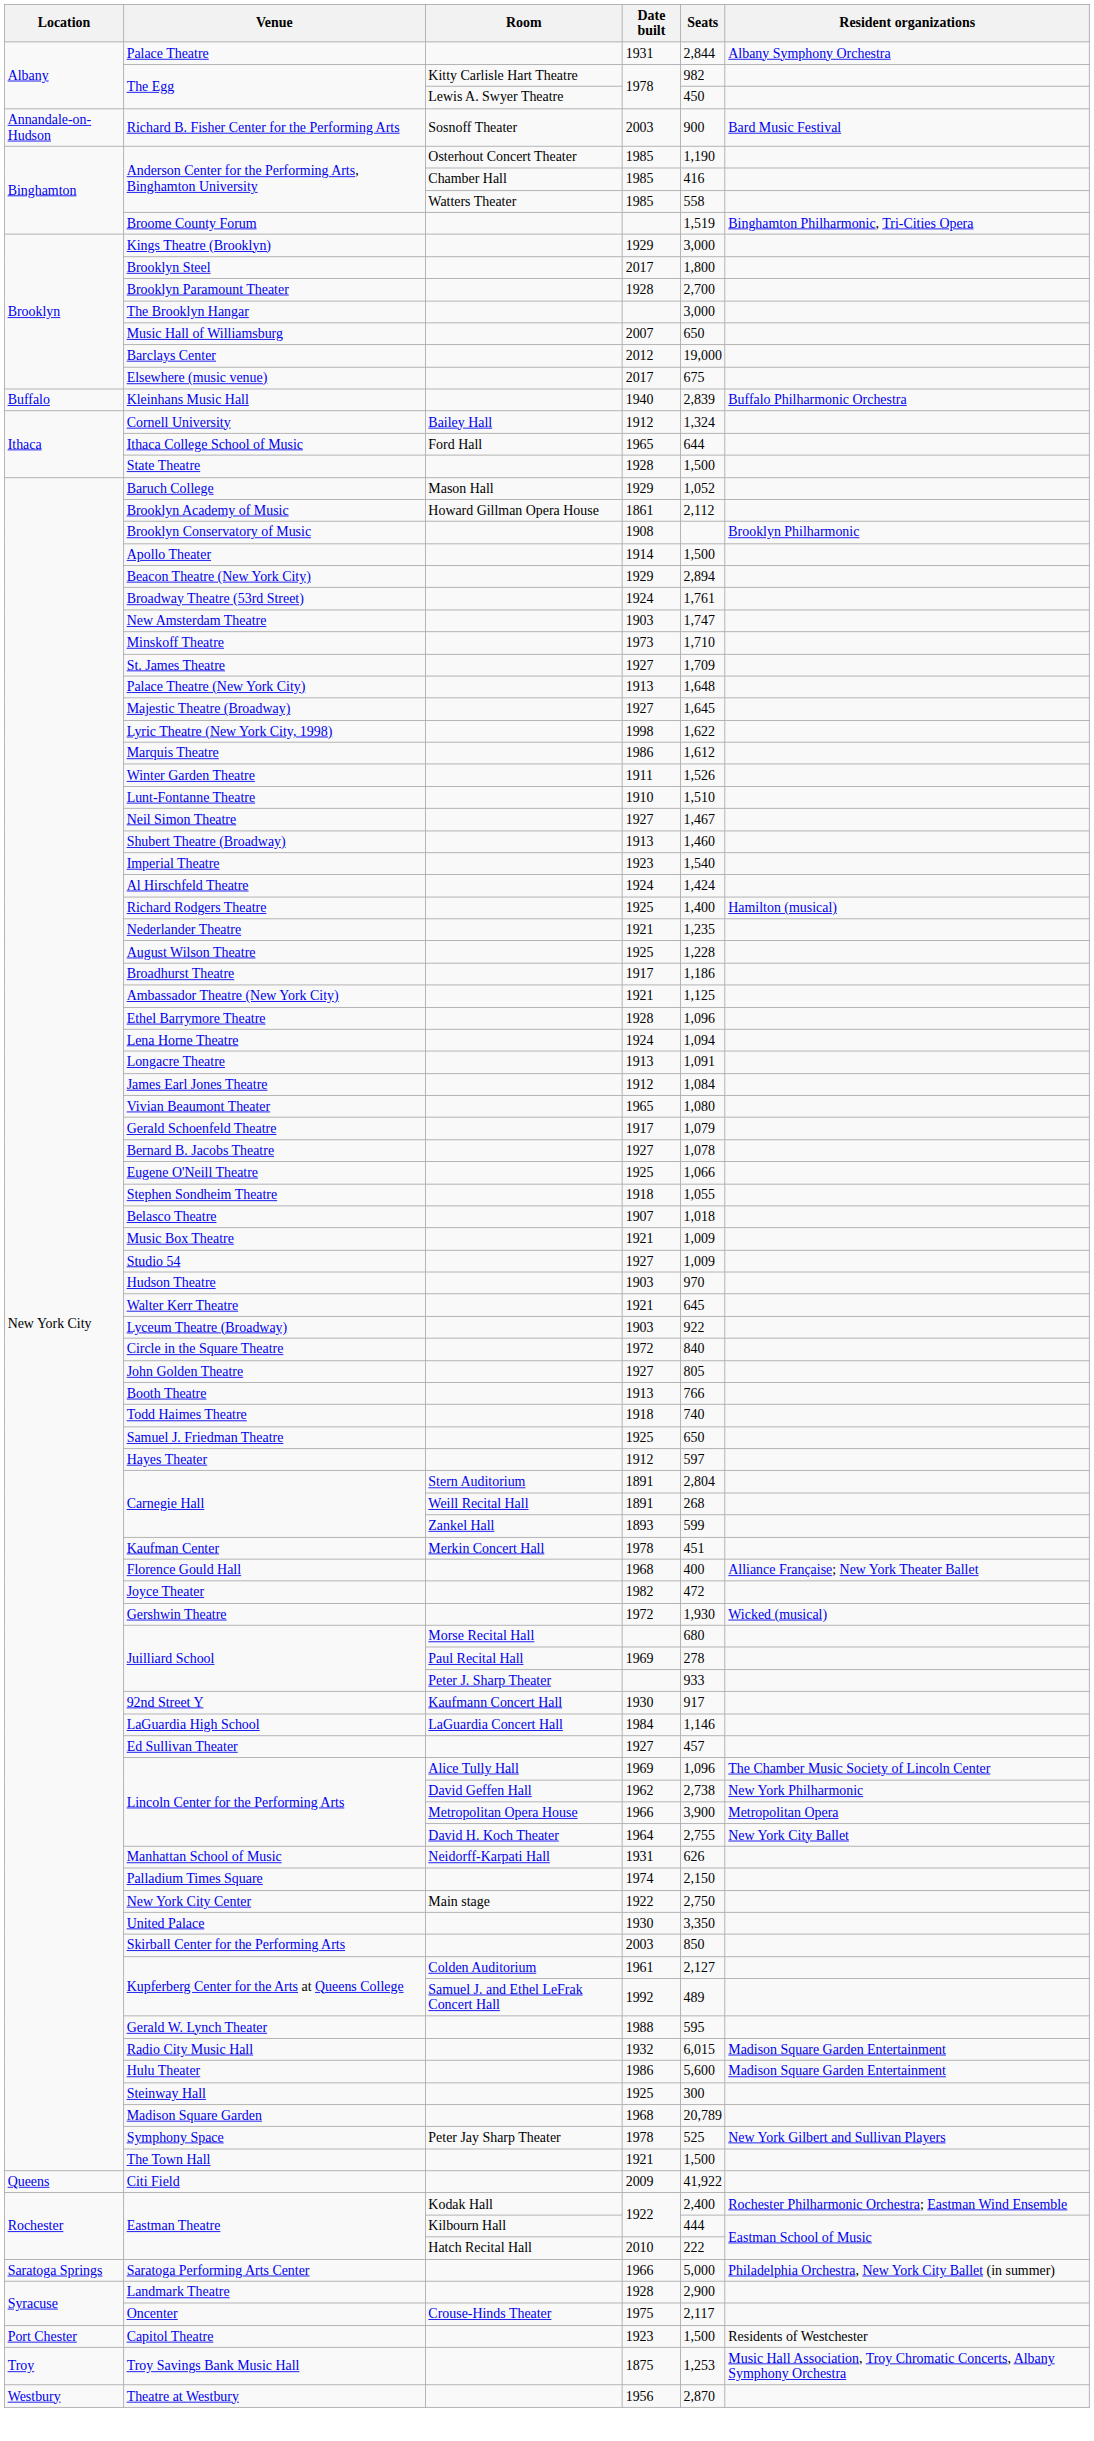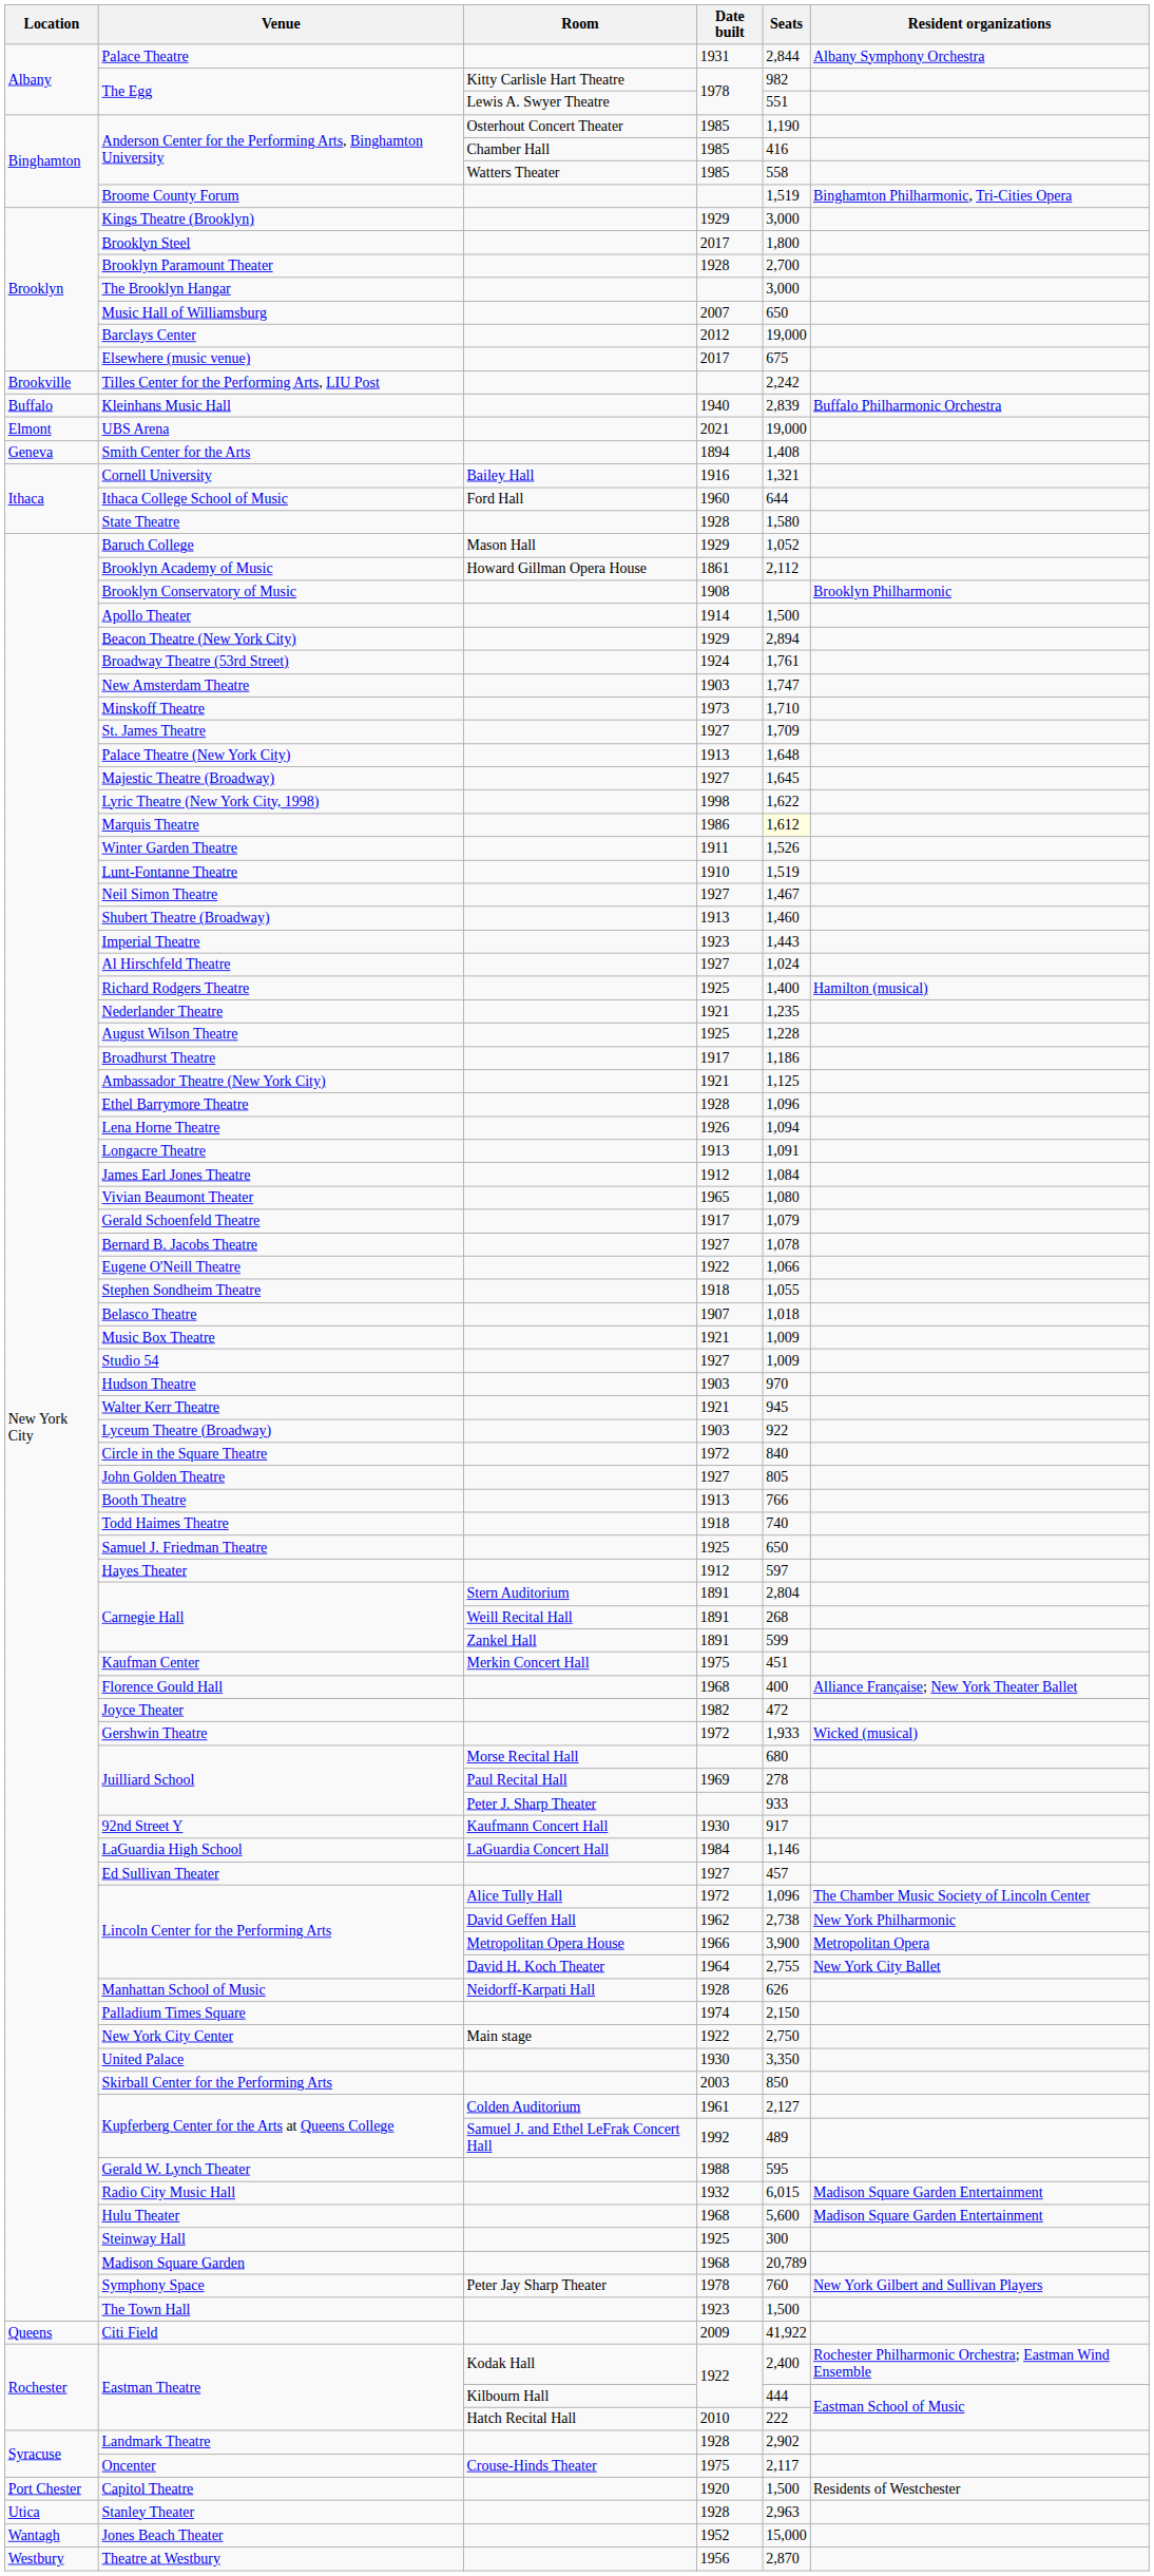The Egg / Lewis A. Swyer Theatre | Seats: 450 -> 551
- row: Annandale-on-Hudson | Richard B. Fisher Center for the Performing Arts | Sosnoff Theater | 2003 | 900 | Bard Music Festival
+ row: Brookville | Tilles Center for the Performing Arts, LIU Post | 2,242
+ row: Elmont | UBS Arena | 2021 | 19,000
+ row: Geneva | Smith Center for the Arts | 1894 | 1,408
Cornell University | Date built: 1912 -> 1916
Cornell University | Seats: 1,324 -> 1,321
Ithaca College School of Music | Date built: 1965 -> 1960
State Theatre | Seats: 1,500 -> 1,580
Marquis Theatre | Seats: no background -> lightyellow background
Lunt-Fontanne Theatre | Seats: 1,510 -> 1,519
Imperial Theatre | Seats: 1,540 -> 1,443
Al Hirschfeld Theatre | Date built: 1924 -> 1927
Al Hirschfeld Theatre | Seats: 1,424 -> 1,024
Lena Horne Theatre | Date built: 1924 -> 1926
Eugene O'Neill Theatre | Date built: 1925 -> 1922
Walter Kerr Theatre | Seats: 645 -> 945
Carnegie Hall / Zankel Hall | Date built: 1893 -> 1891
Kaufman Center | Date built: 1978 -> 1975
Gershwin Theatre | Seats: 1,930 -> 1,933
Lincoln Center for the Performing Arts / Alice Tully Hall | Date built: 1969 -> 1972
Manhattan School of Music | Date built: 1931 -> 1928
Hulu Theater | Date built: 1986 -> 1968
Symphony Space | Seats: 525 -> 760
The Town Hall | Date built: 1921 -> 1923
- row: Saratoga Springs | Saratoga Performing Arts Center | 1966 | 5,000 | Philadelphia Orchestra, New York City Ballet (in summer)
Landmark Theatre | Seats: 2,900 -> 2,902
Capitol Theatre | Date built: 1923 -> 1920
- row: Troy | Troy Savings Bank Music Hall | 1875 | 1,253 | Music Hall Association, Troy Chromatic Concerts, Albany Symphony Orchestra
+ row: Utica | Stanley Theater | 1928 | 2,963
+ row: Wantagh | Jones Beach Theater | 1952 | 15,000
